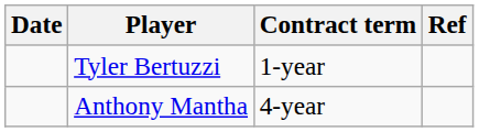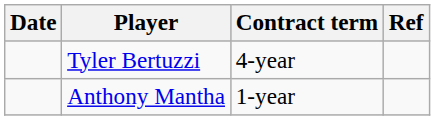Tyler Bertuzzi | Contract term: 1-year -> 4-year
Anthony Mantha | Contract term: 4-year -> 1-year
